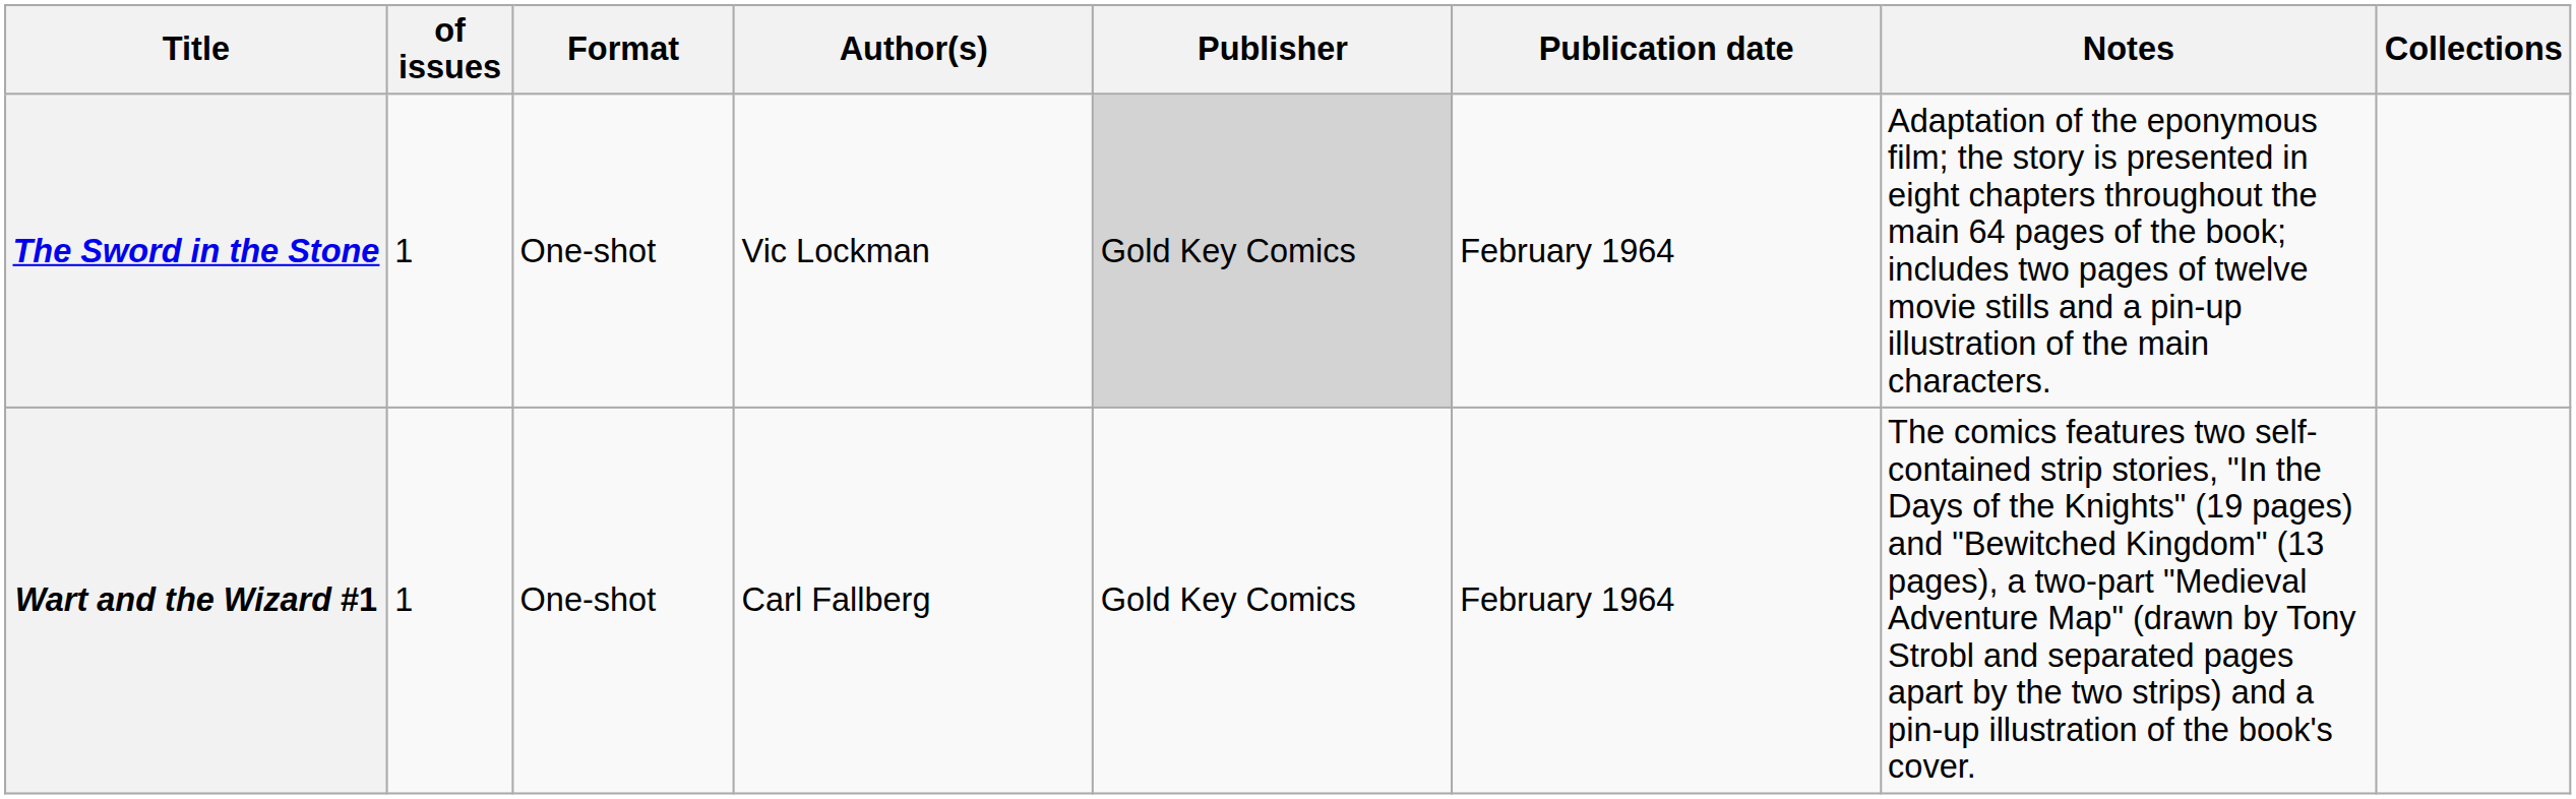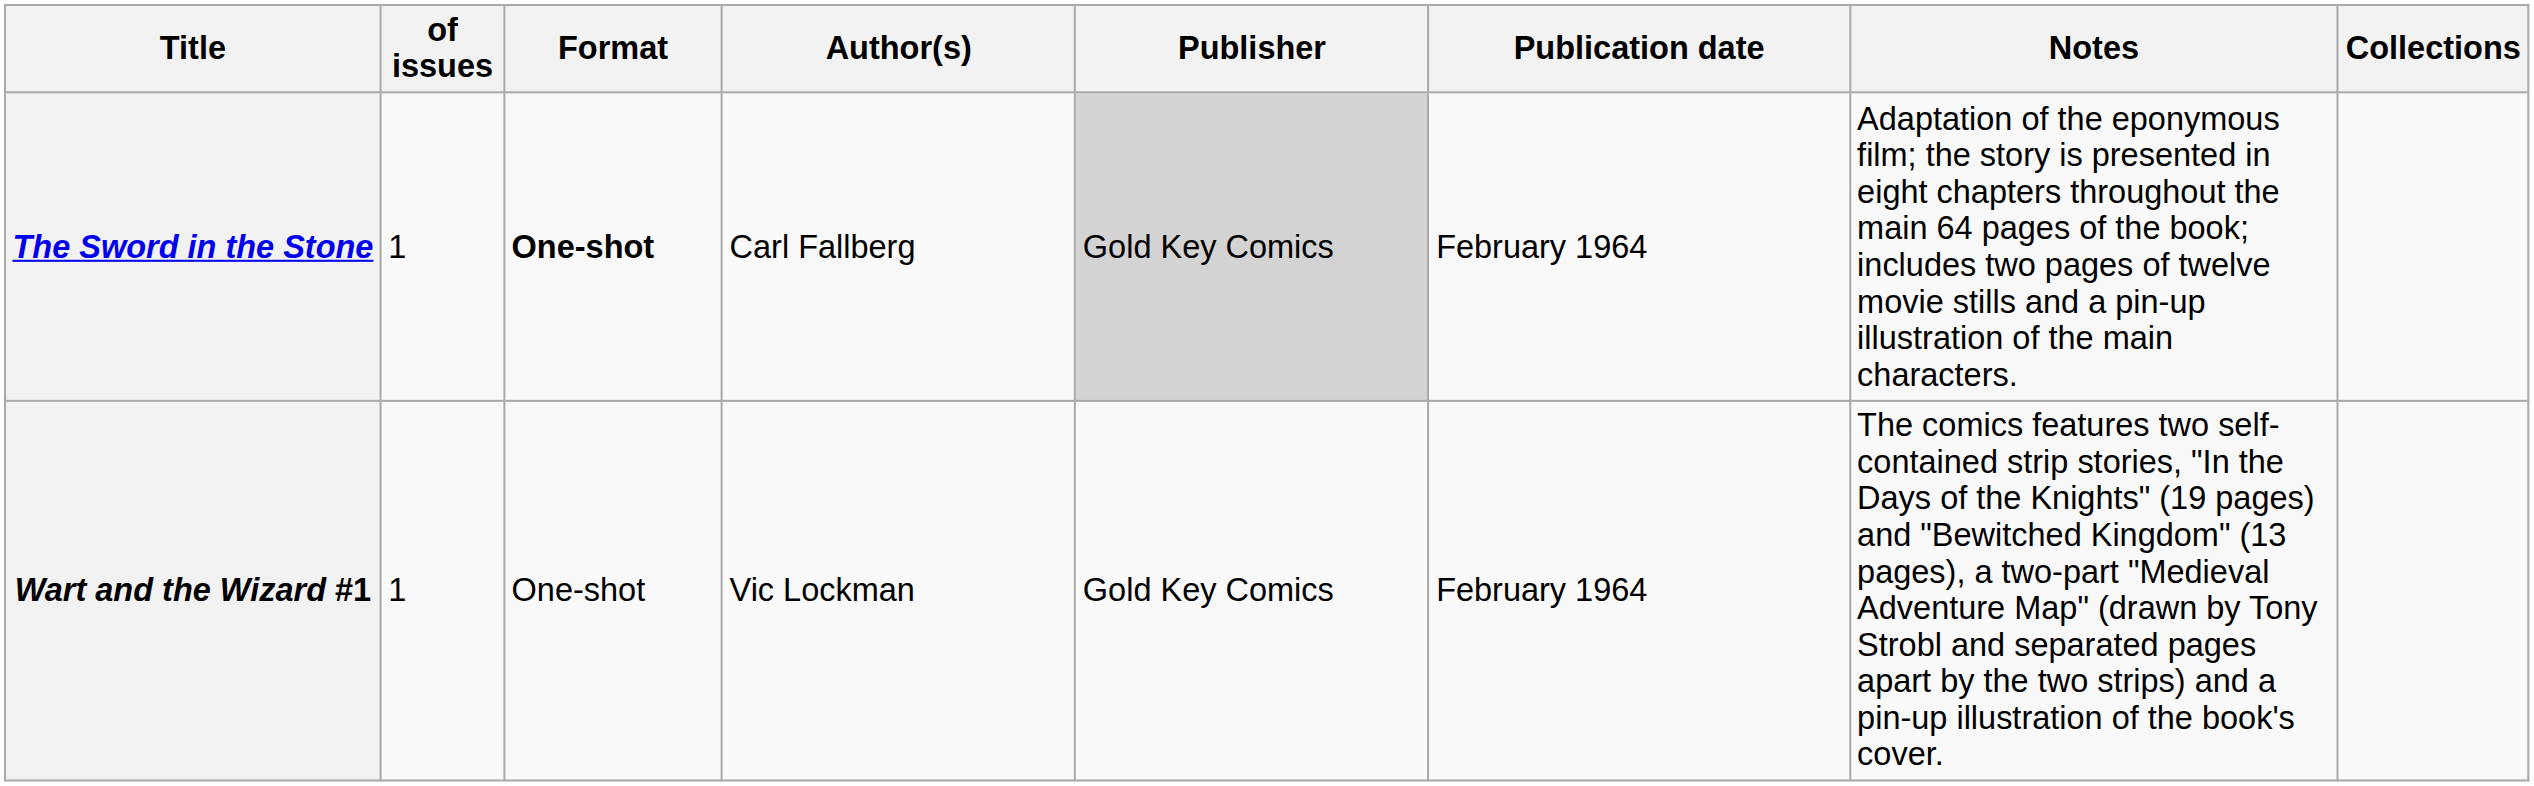The Sword in the Stone | Format: normal -> bold
The Sword in the Stone | Author(s): Vic Lockman -> Carl Fallberg
Wart and the Wizard #1 | Author(s): Carl Fallberg -> Vic Lockman
